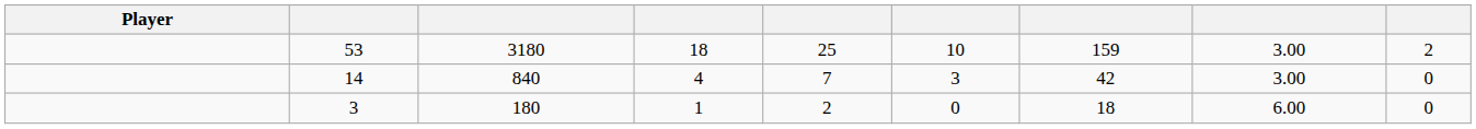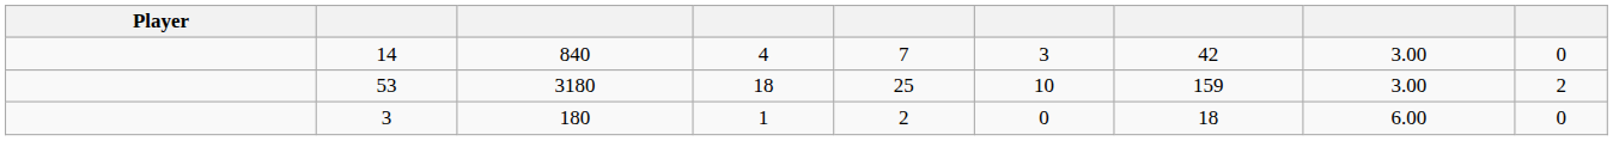rows swapped: 53 <-> 14
